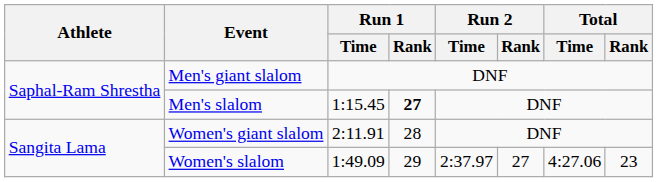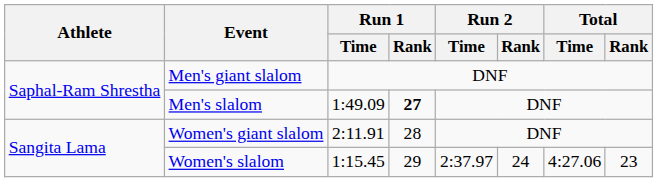Men's slalom | Run 1 / Time: 1:15.45 -> 1:49.09
Women's slalom | Run 1 / Time: 1:49.09 -> 1:15.45
Women's slalom | Run 2 / Rank: 27 -> 24
